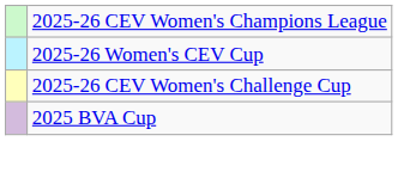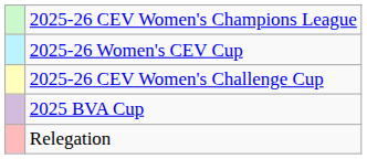+ row: Relegation
